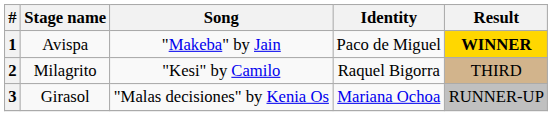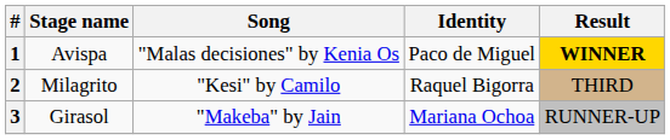1 | Song: "Makeba" by Jain -> "Malas decisiones" by Kenia Os
3 | Song: "Malas decisiones" by Kenia Os -> "Makeba" by Jain
